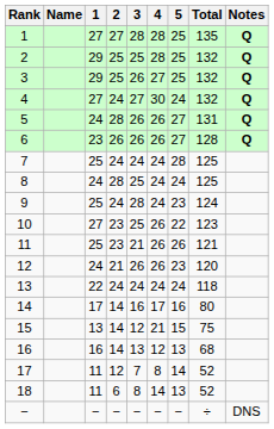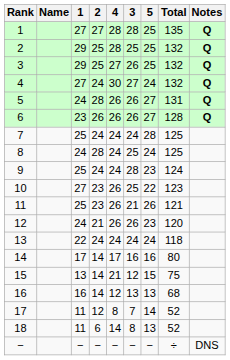columns swapped: 3 <-> 4
